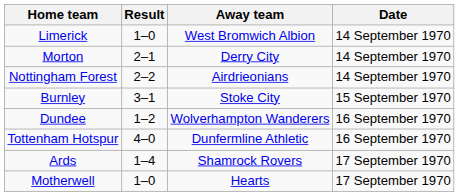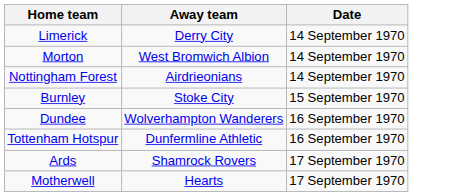- column: Result | 1–0 | 2–1 | 2–2 | 3–1 | 1–2 | 4–0 | 1–4 | 1–0
Limerick | Away team: West Bromwich Albion -> Derry City
Morton | Away team: Derry City -> West Bromwich Albion
